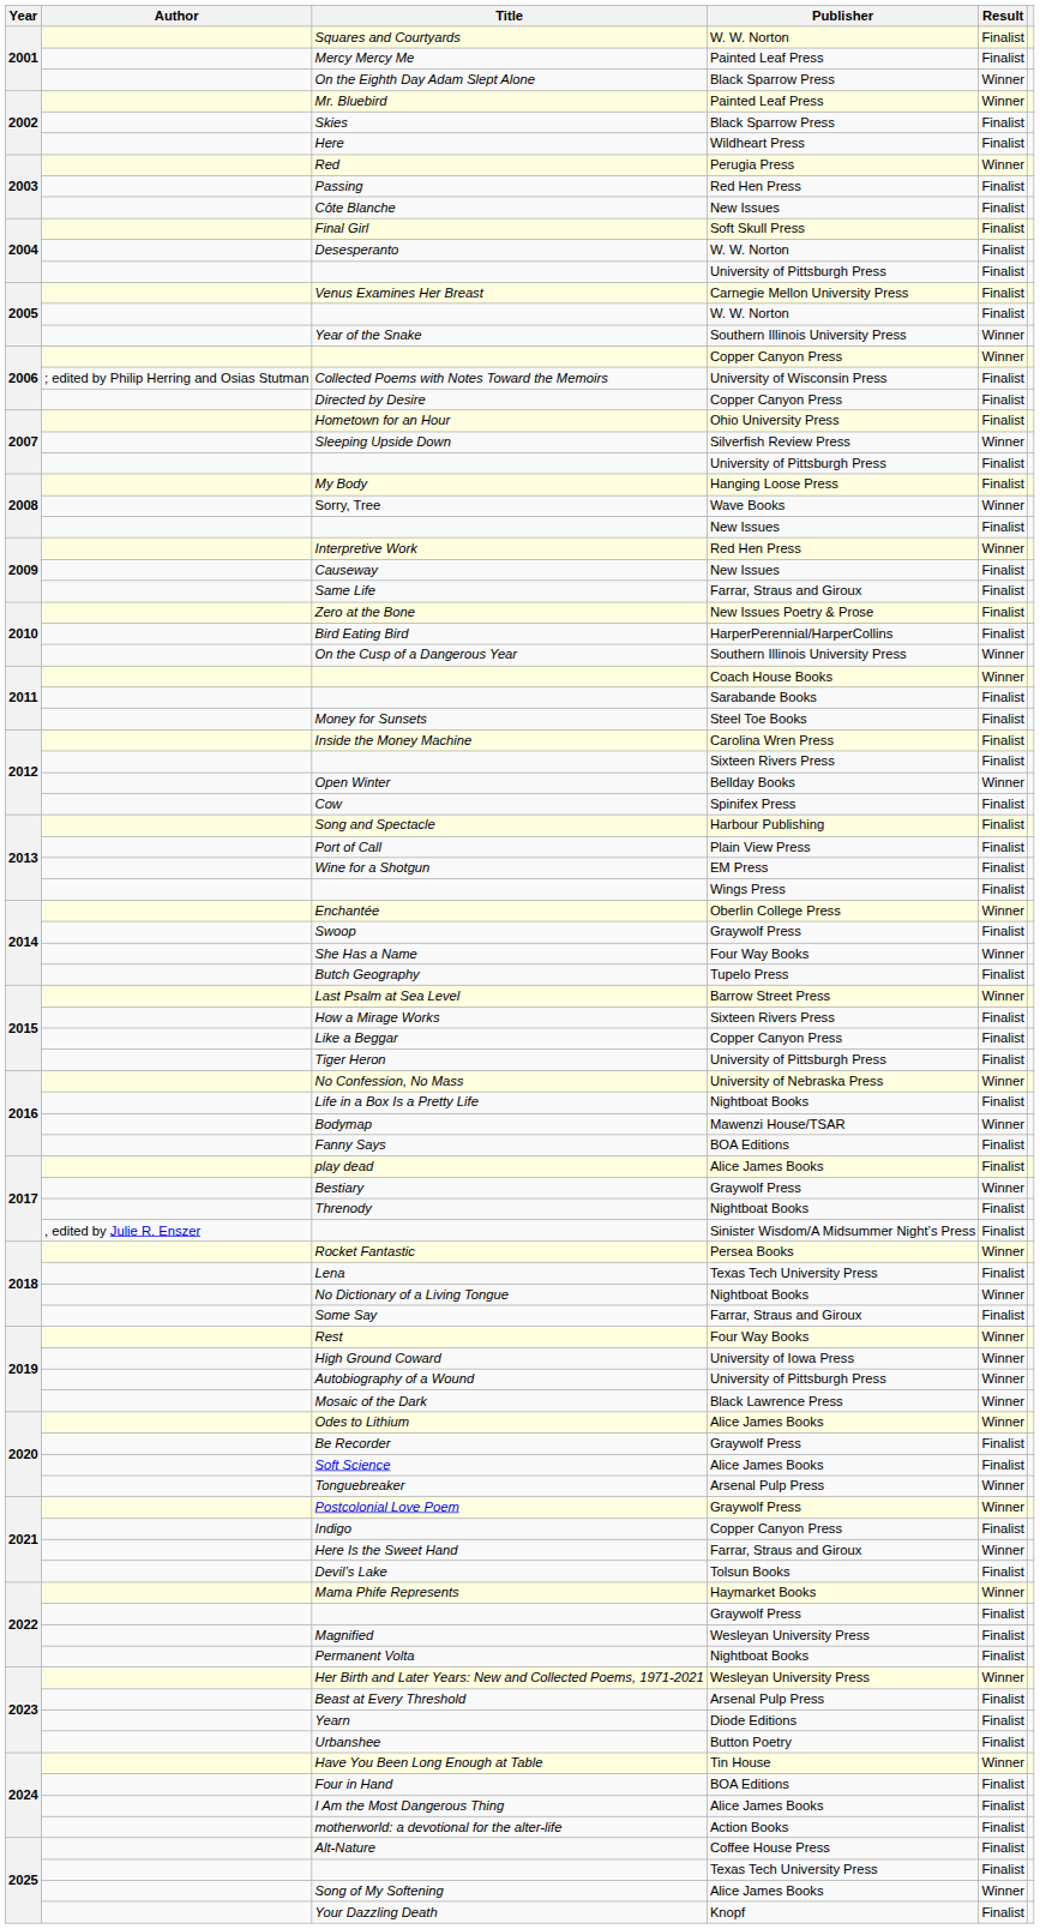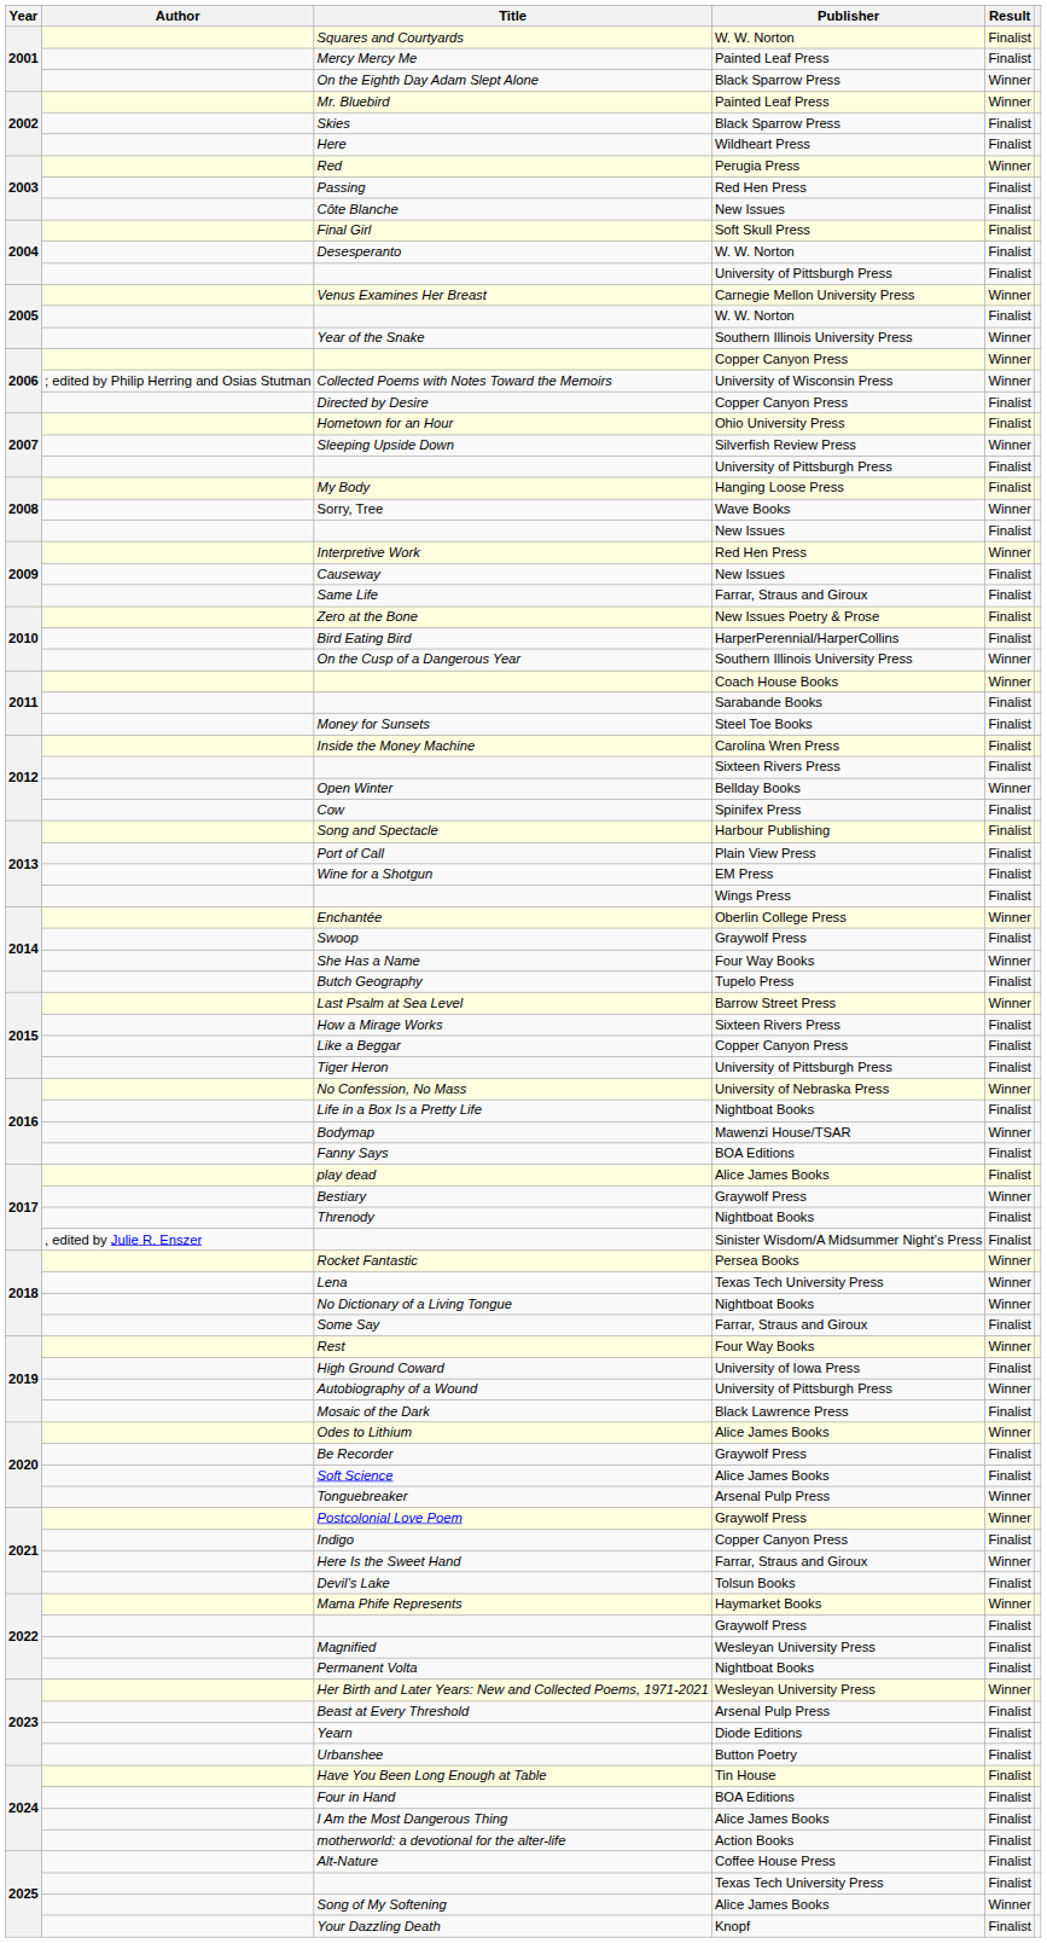Venus Examines Her Breast | Result: Finalist -> Winner
Collected Poems with Notes Toward the Memoirs | Result: Finalist -> Winner
Lena | Result: Finalist -> Winner
High Ground Coward | Result: Winner -> Finalist
Mosaic of the Dark | Result: Winner -> Finalist
Have You Been Long Enough at Table | Result: Winner -> Finalist
